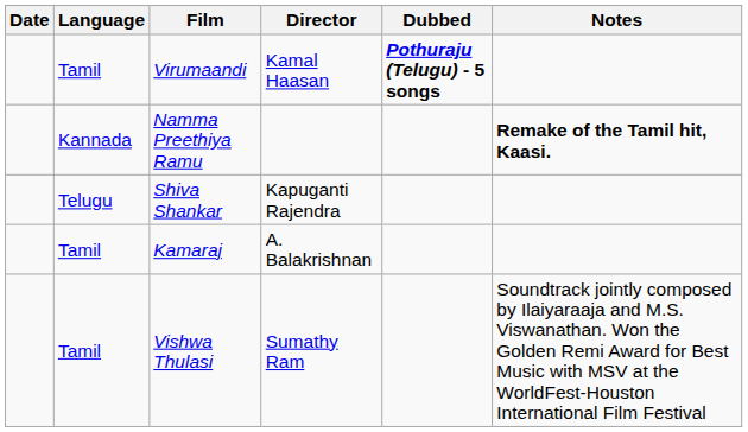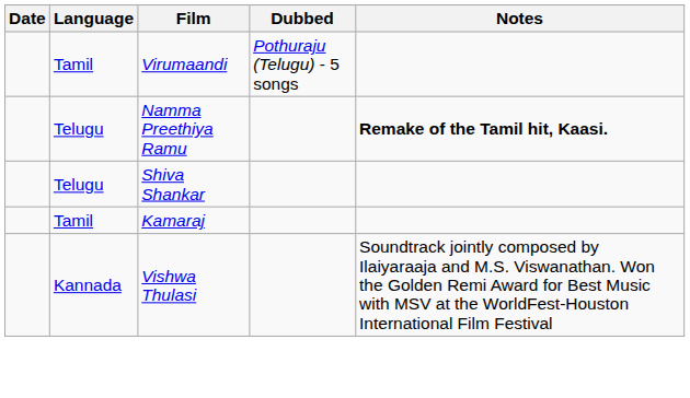- column: Director | Kamal Haasan | Kapuganti Rajendra | A. Balakrishnan | Sumathy Ram
Virumaandi | Dubbed: bold -> normal
Namma Preethiya Ramu | Language: Kannada -> Telugu
Vishwa Thulasi | Language: Tamil -> Kannada
